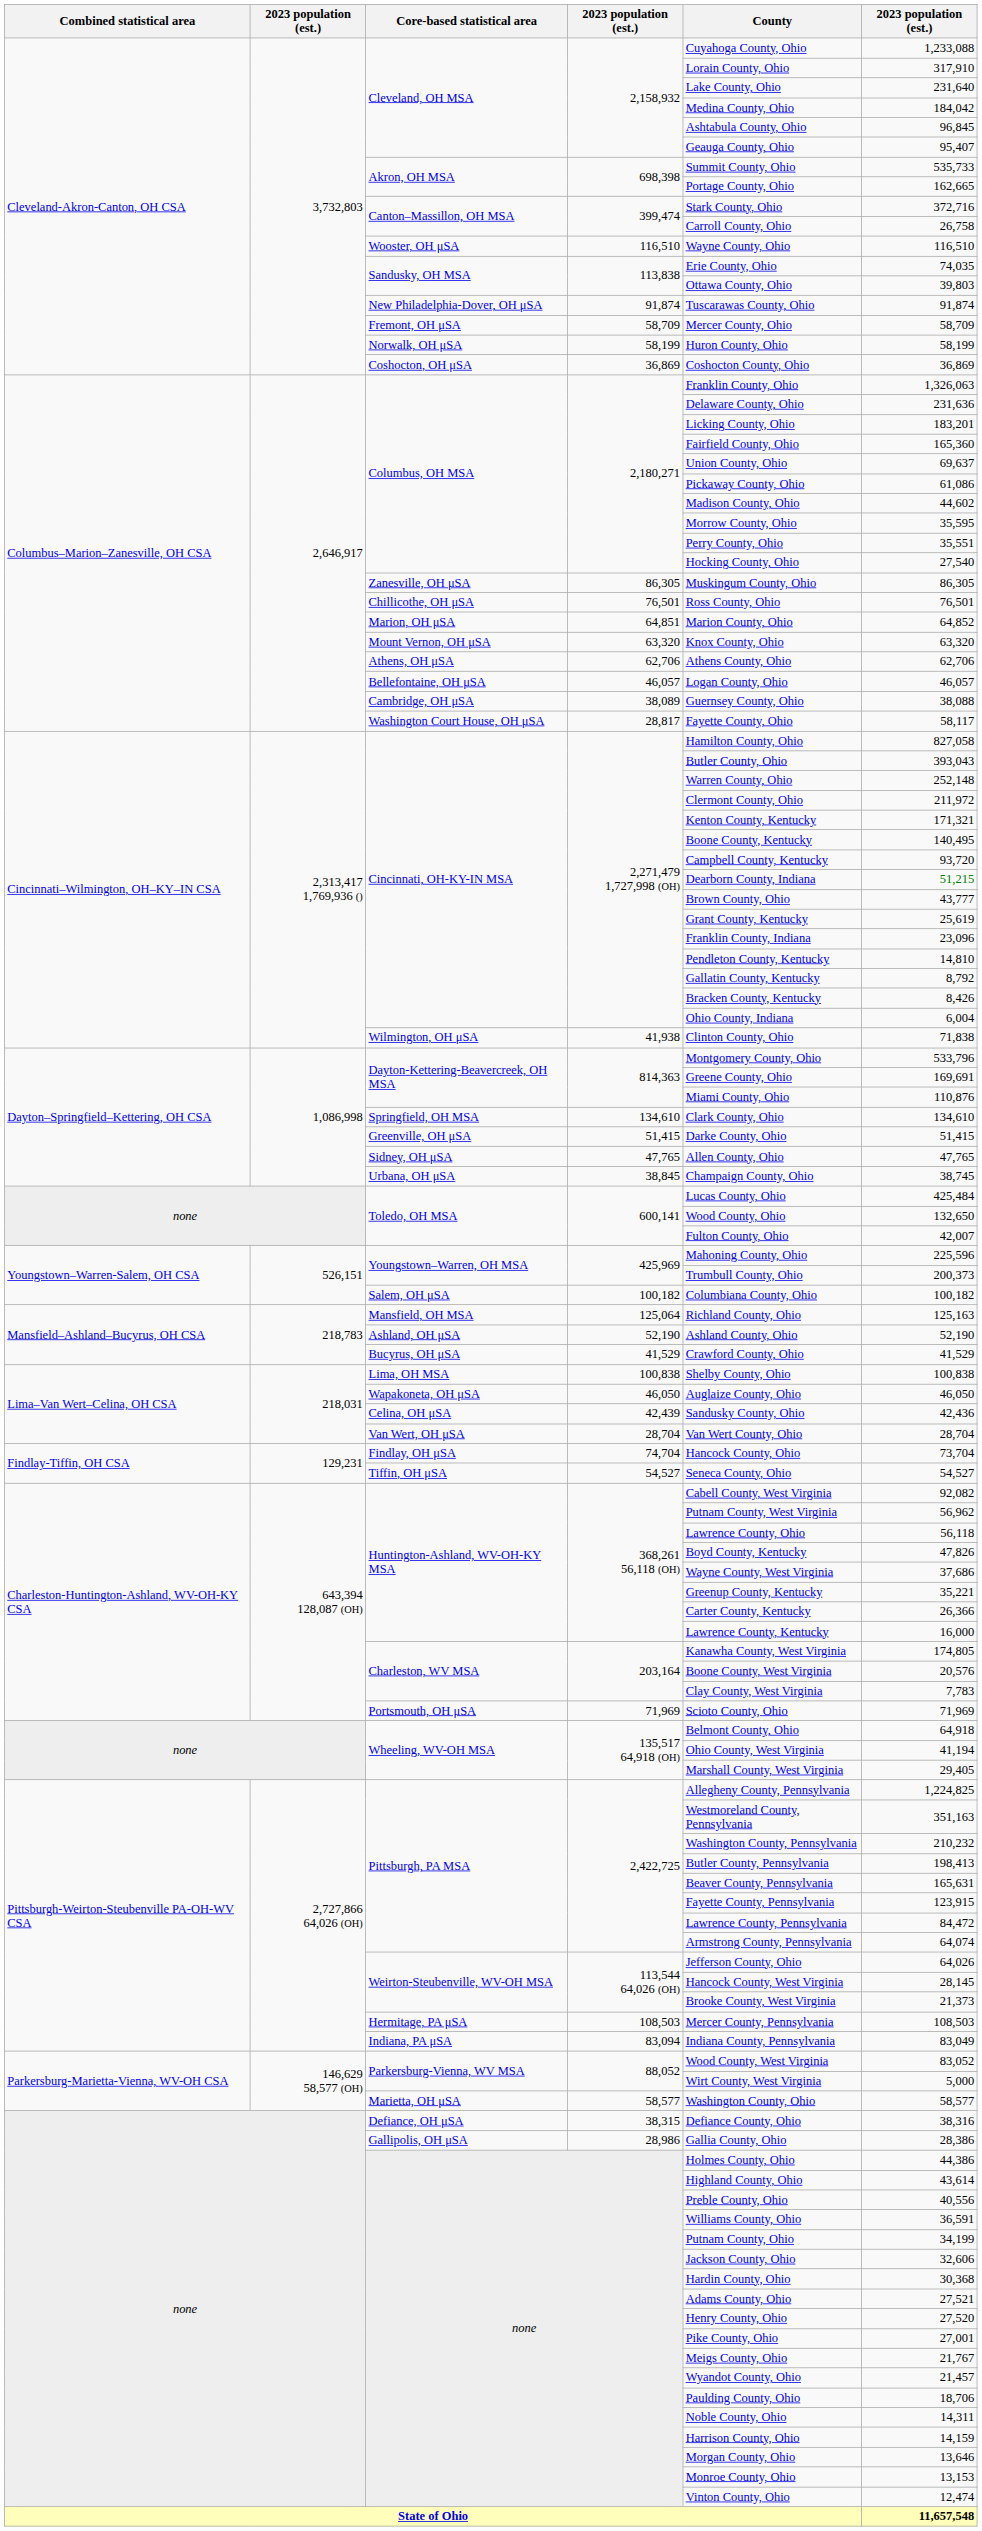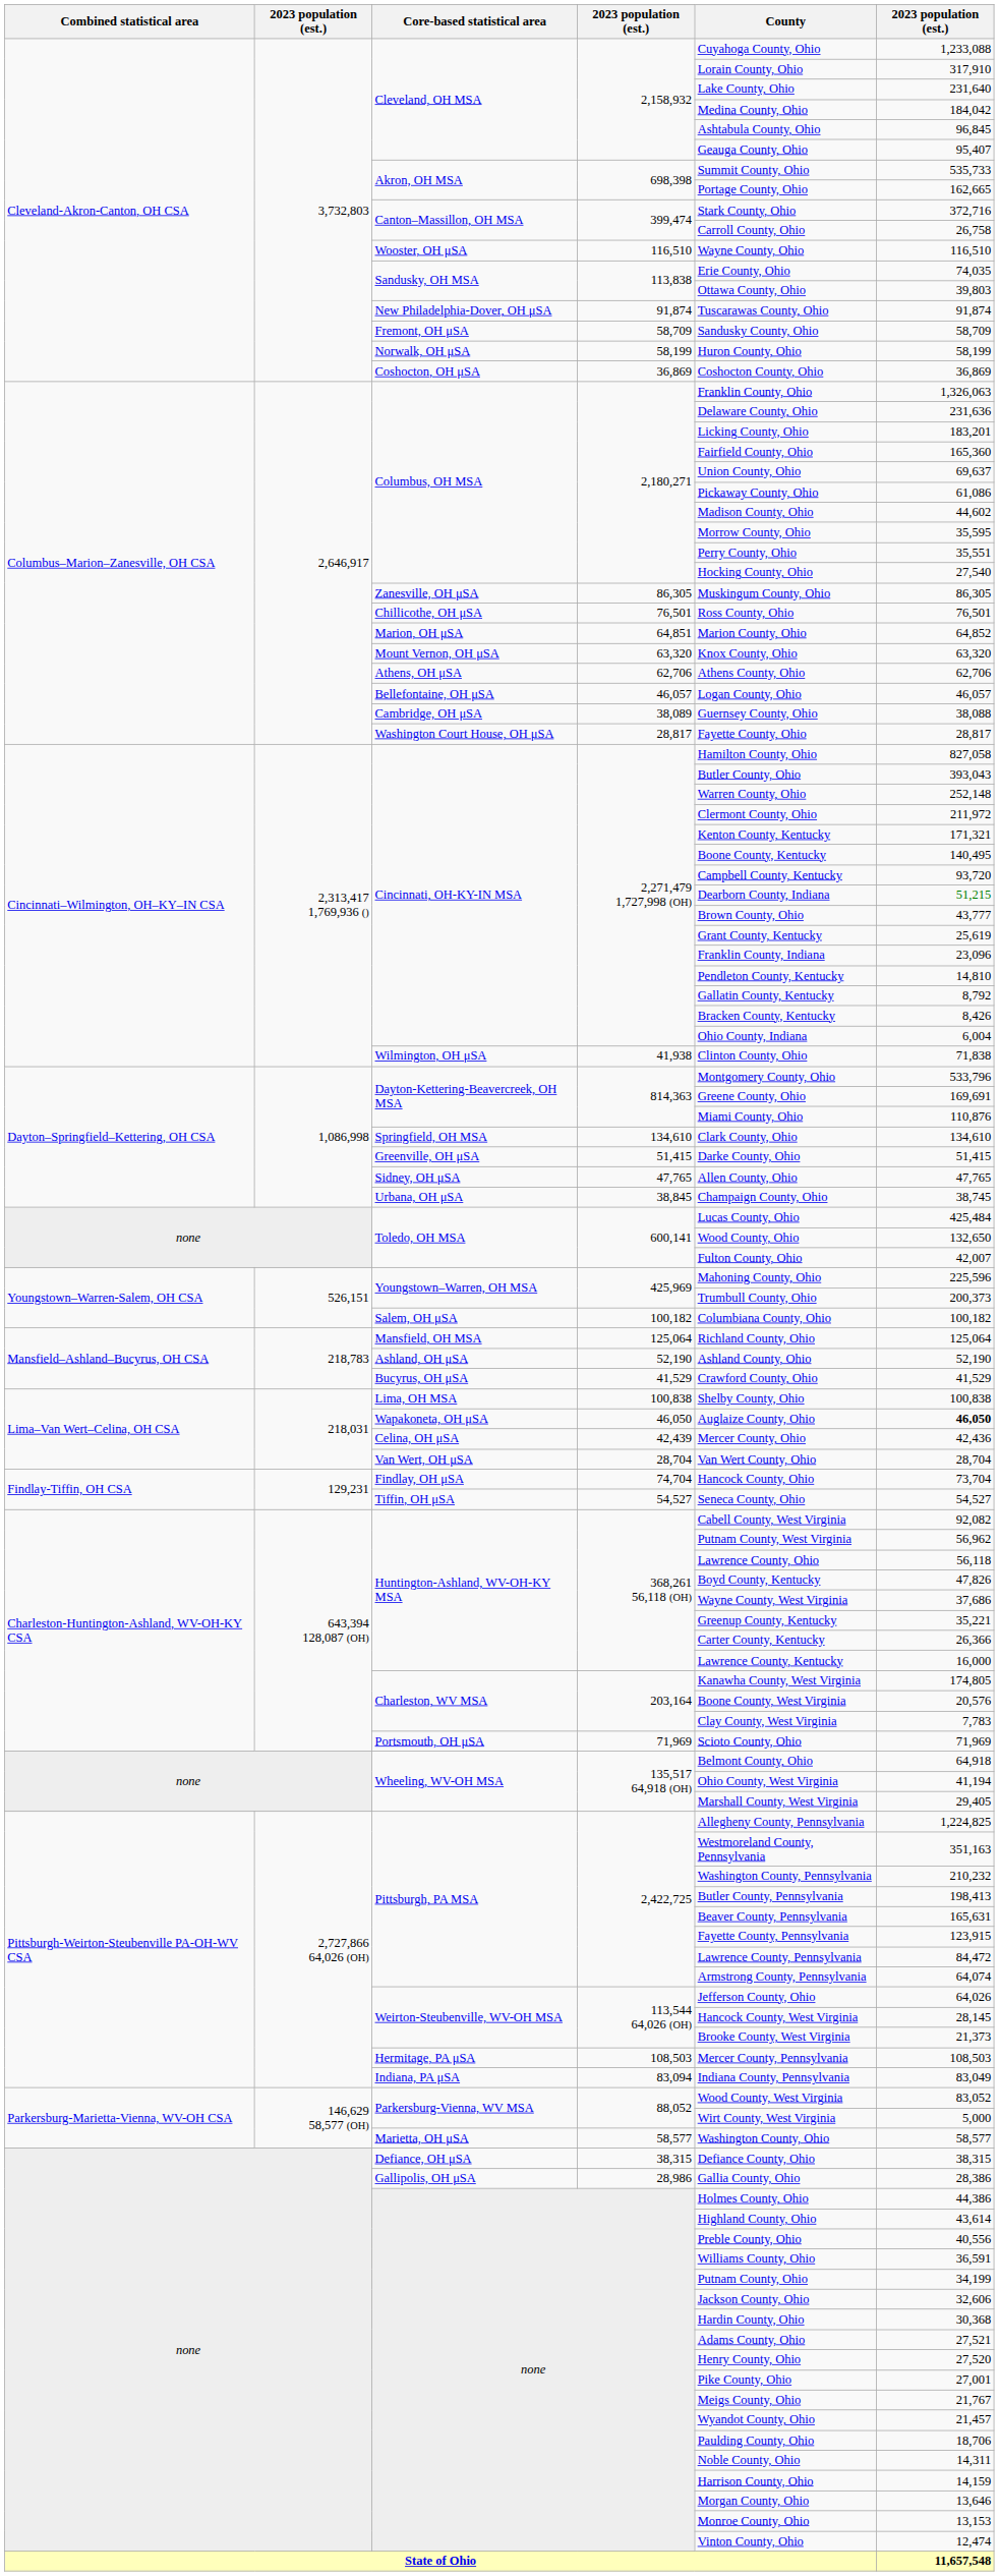Fremont, OH μSA | County: Mercer County, Ohio -> Sandusky County, Ohio
Washington Court House, OH μSA | column 6: 58,117 -> 28,817
Mansfield, OH MSA | column 6: 125,163 -> 125,064
Wapakoneta, OH μSA | column 6: normal -> bold
Celina, OH μSA | County: Sandusky County, Ohio -> Mercer County, Ohio
Defiance, OH μSA | column 6: 38,316 -> 38,315
